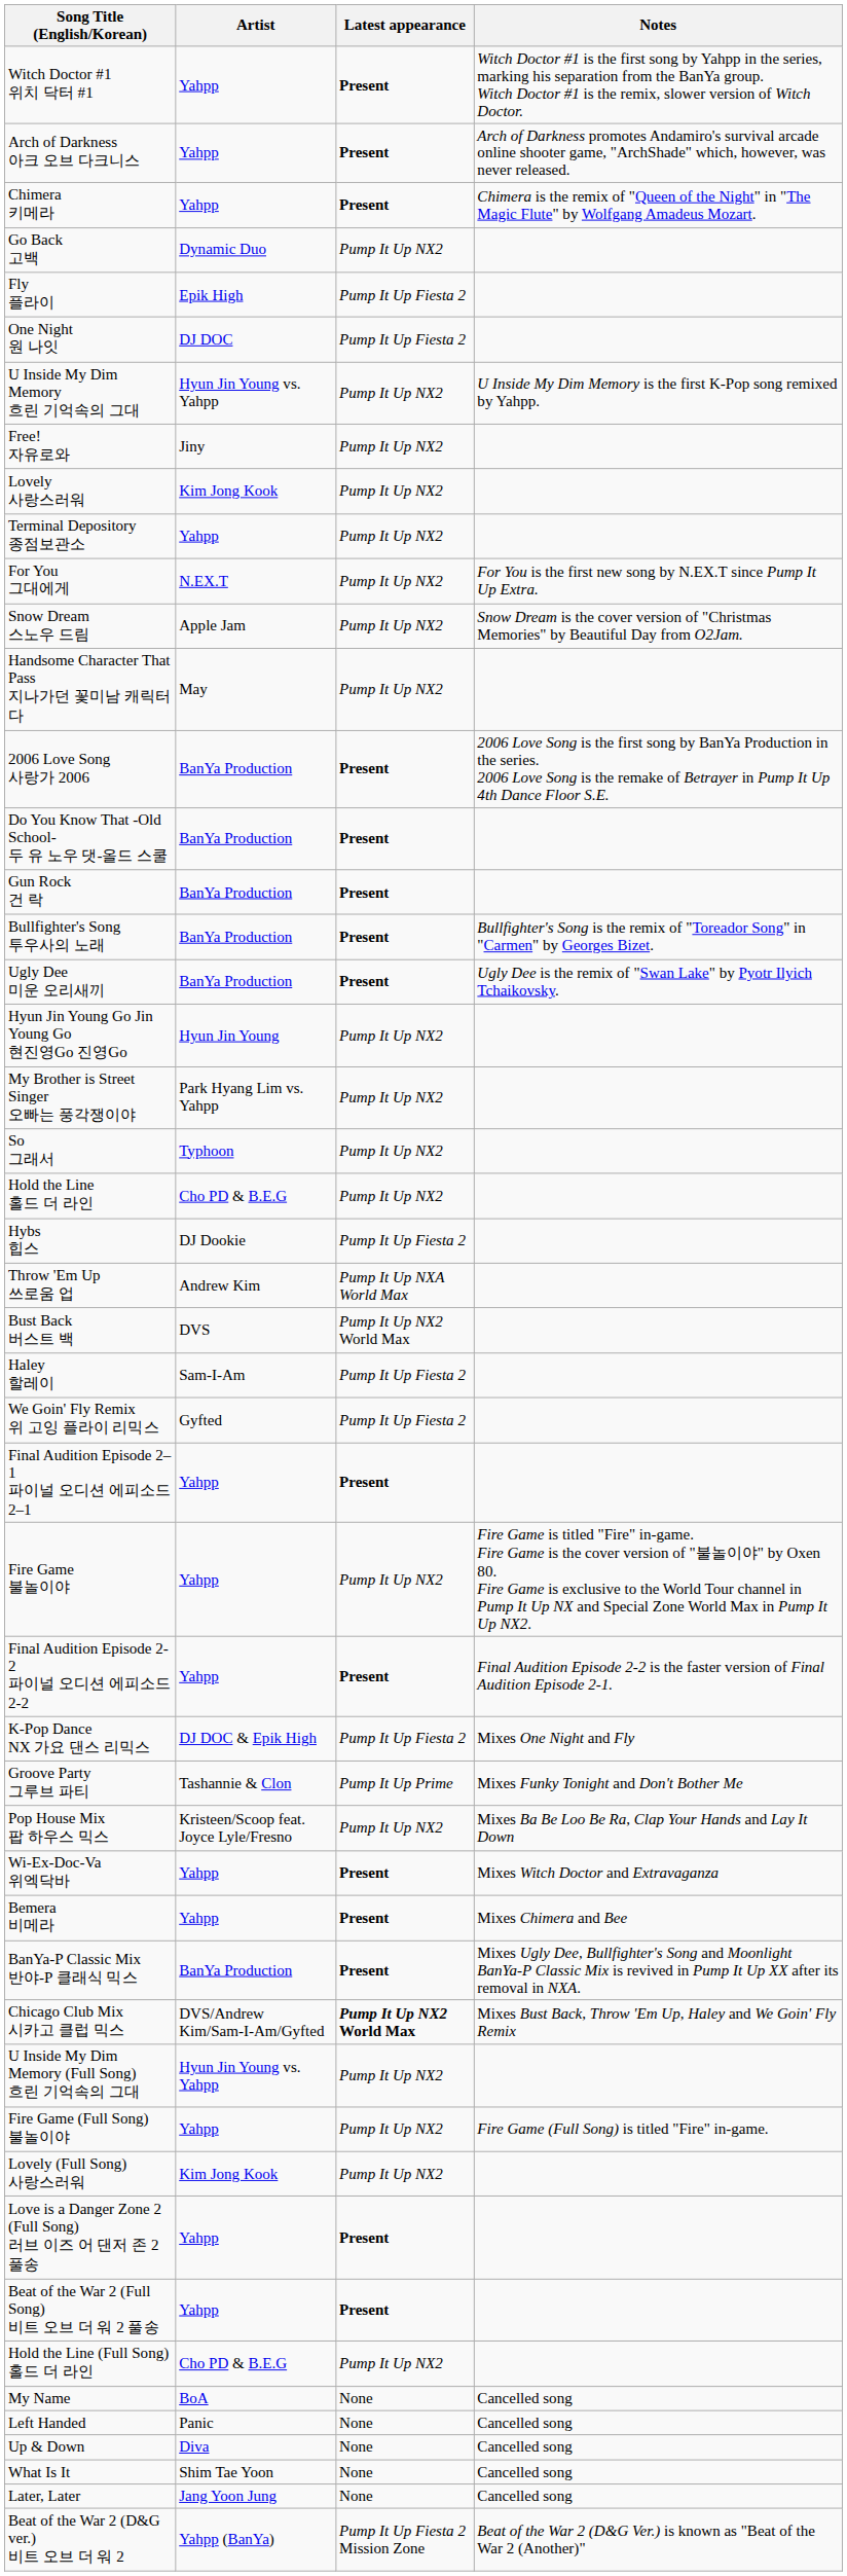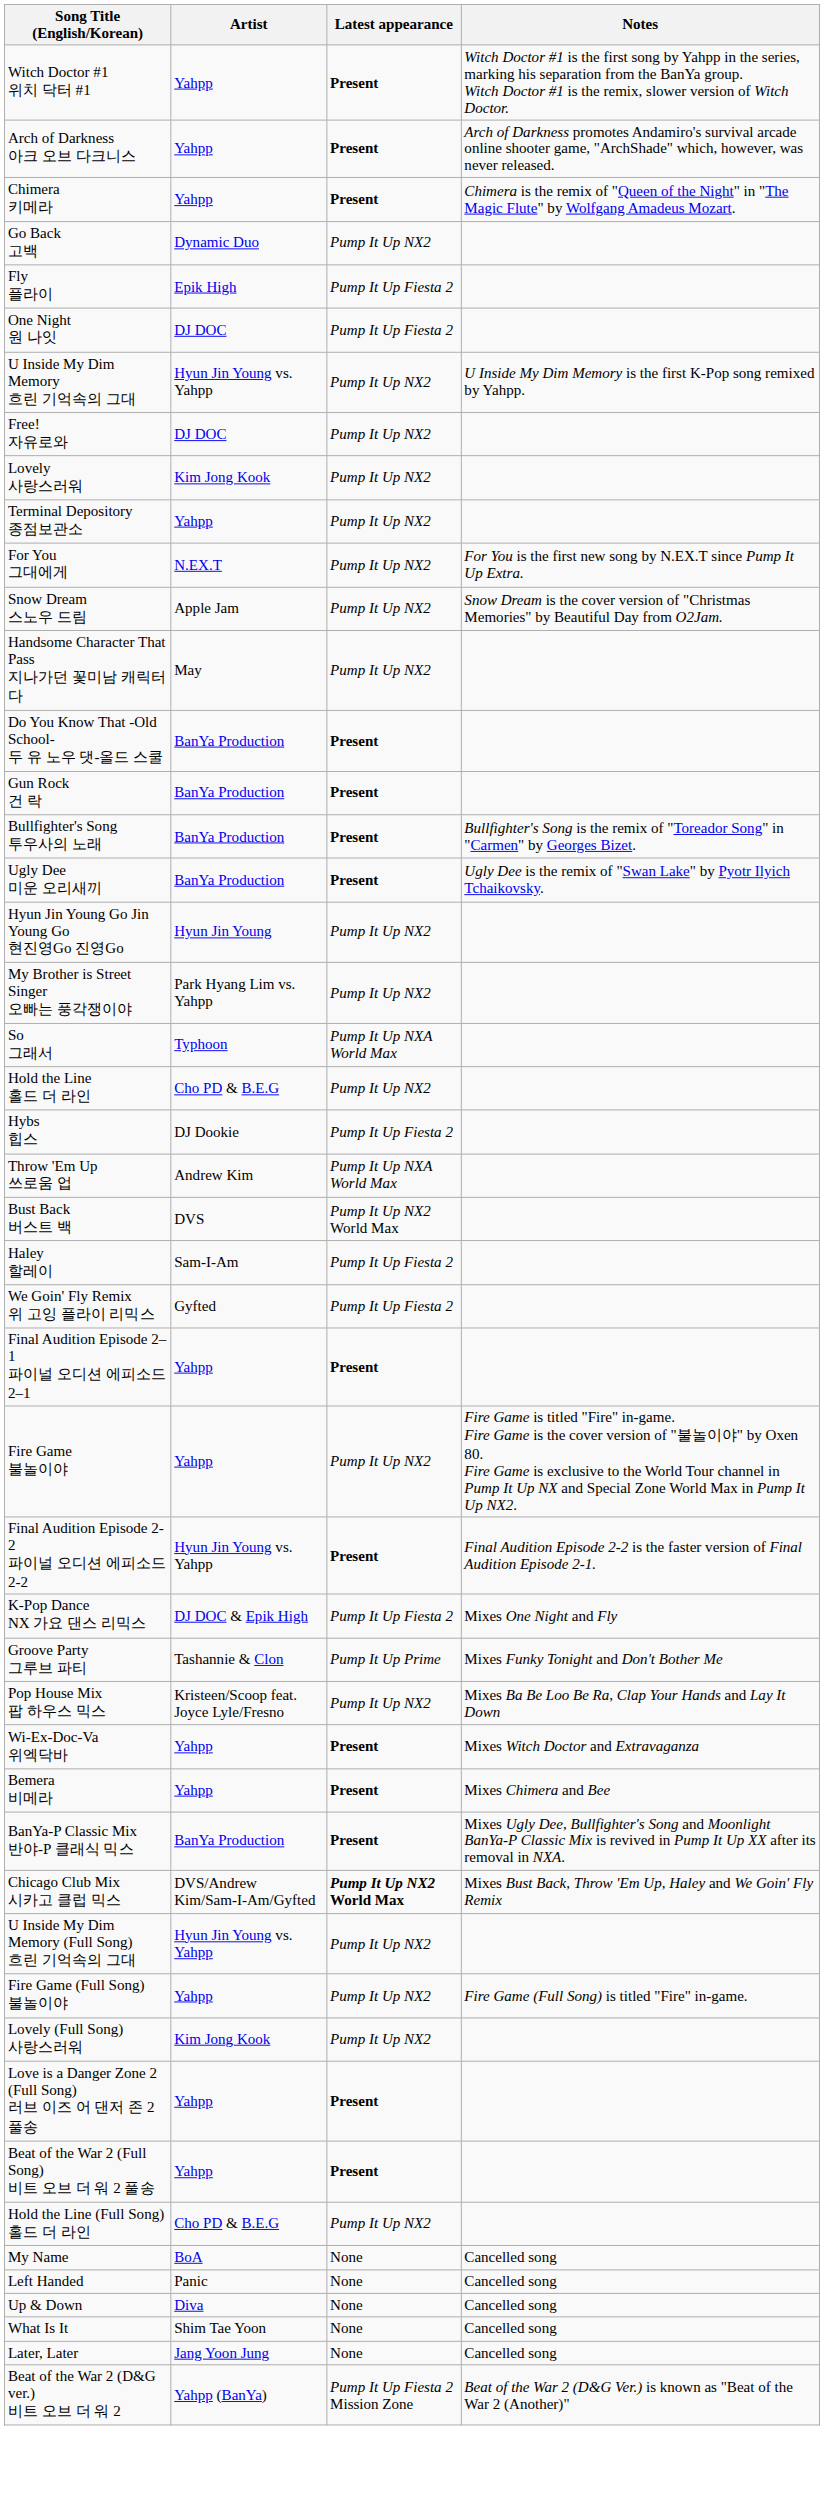Free! 자유로와 | Artist: Jiny -> DJ DOC
- row: 2006 Love Song 사랑가 2006 | BanYa Production | Present | 2006 Love Song is the first song by BanYa Production in the series. 2006 Love Song is the remake of Betrayer in Pump It Up 4th Dance Floor S.E.
So 그래서 | Latest appearance: Pump It Up NX2 -> Pump It Up NXA World Max
Final Audition Episode 2-2 파이널 오디션 에피소드 2-2 | Artist: Yahpp -> Hyun Jin Young vs. Yahpp
